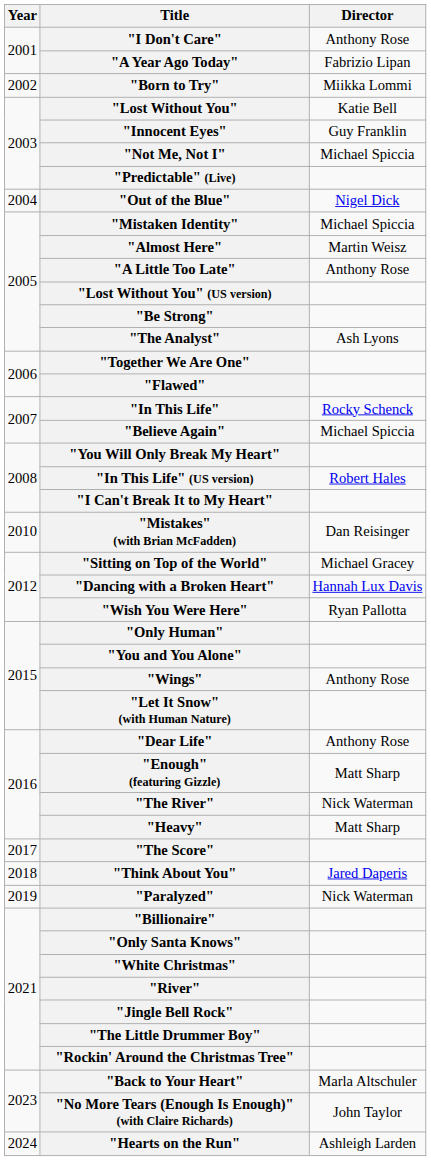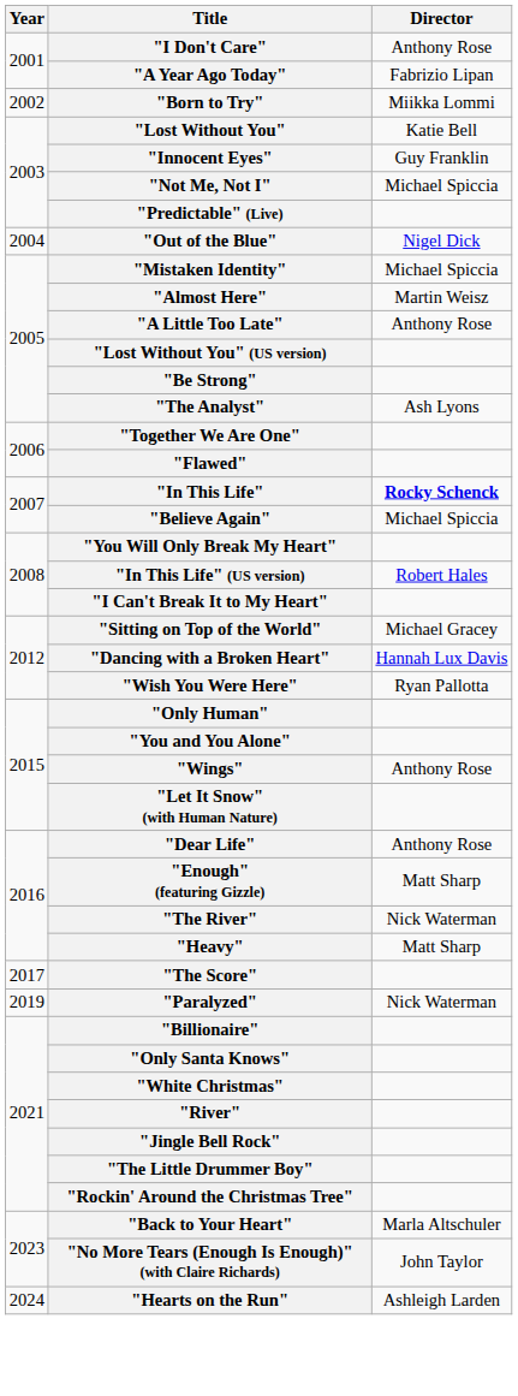"In This Life" | Director: normal -> bold
- row: 2010 | "Mistakes" (with Brian McFadden) | Dan Reisinger
- row: 2018 | "Think About You" | Jared Daperis
